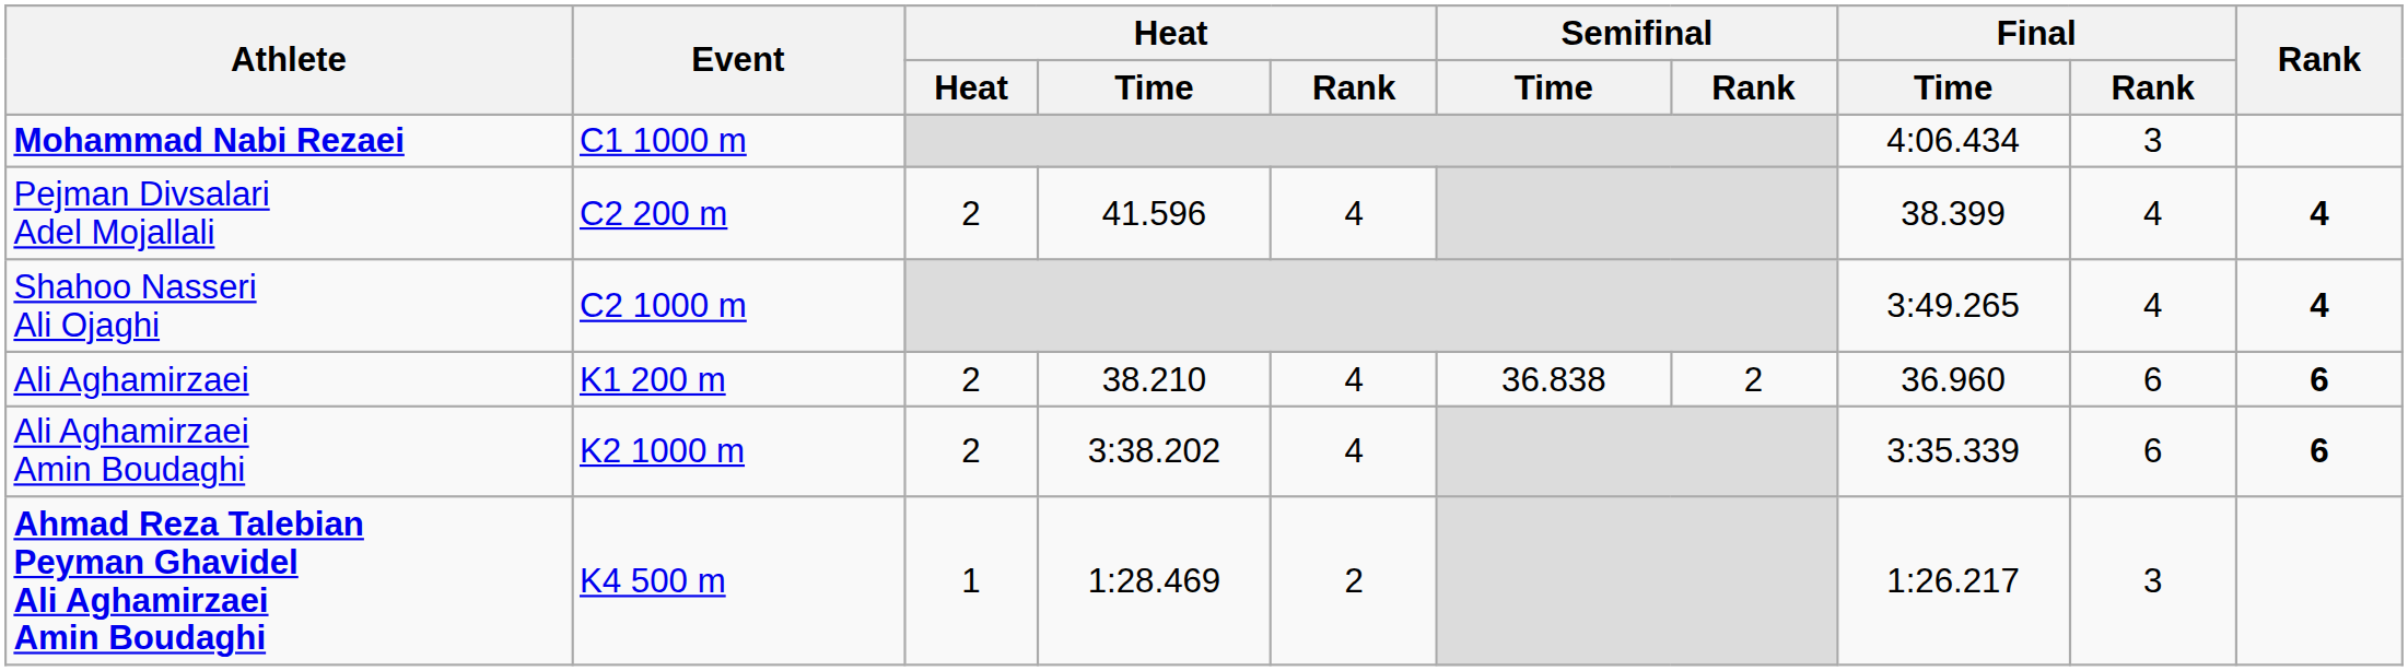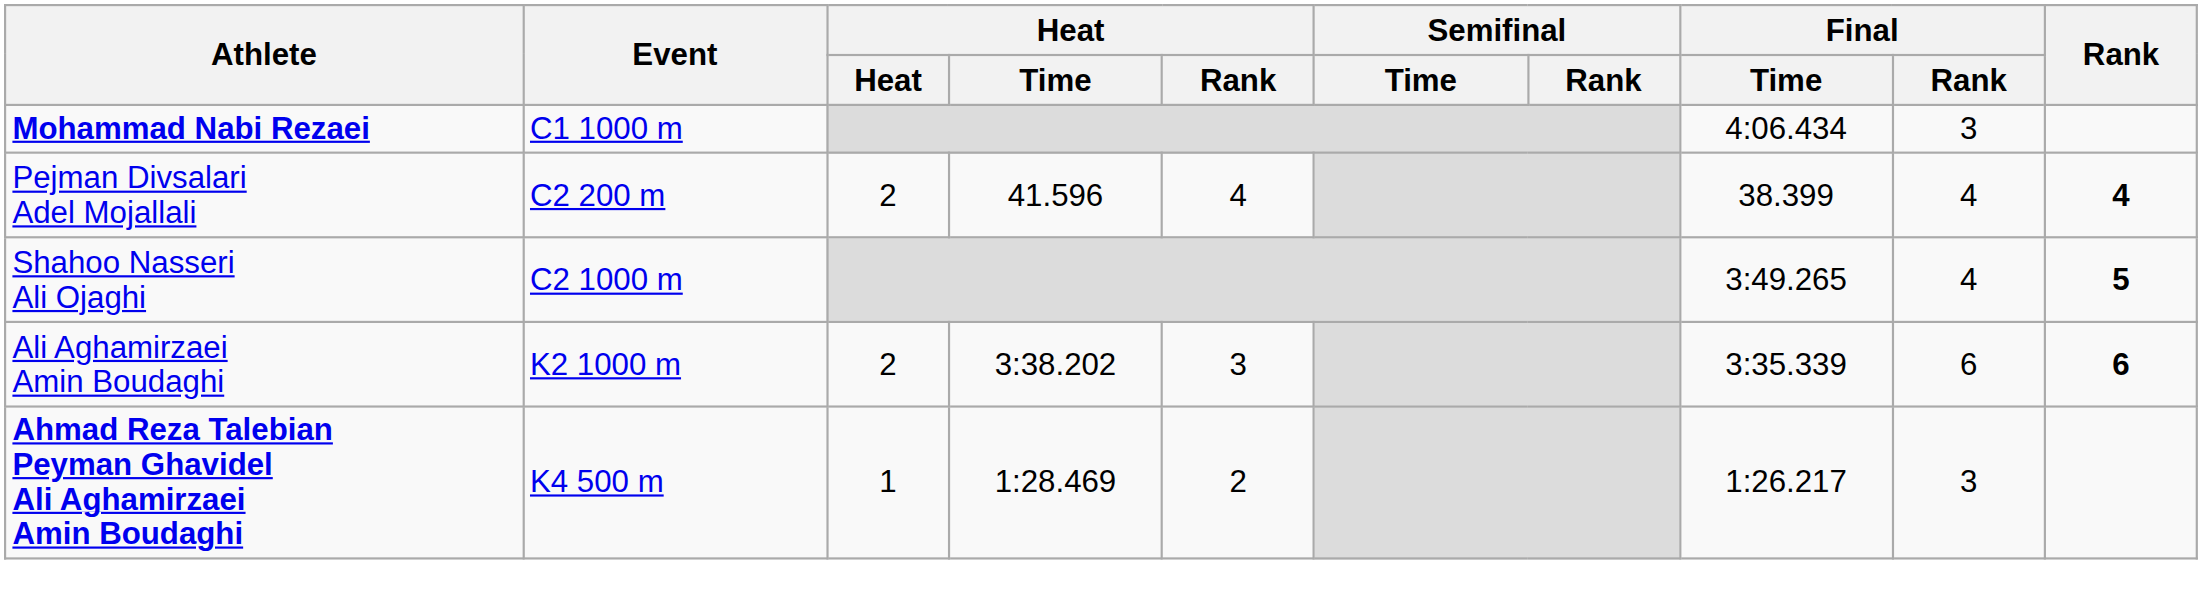Shahoo Nasseri Ali Ojaghi | Rank: 4 -> 5
- row: Ali Aghamirzaei | K1 200 m | 2 | 38.210 | 4 | 36.838 | 2 | 36.960 | 6 | 6
Ali Aghamirzaei Amin Boudaghi | Heat / Rank: 4 -> 3
